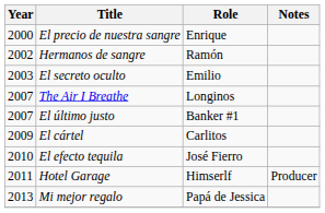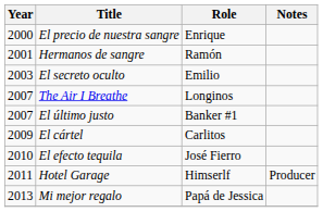Hermanos de sangre | Year: 2002 -> 2001
